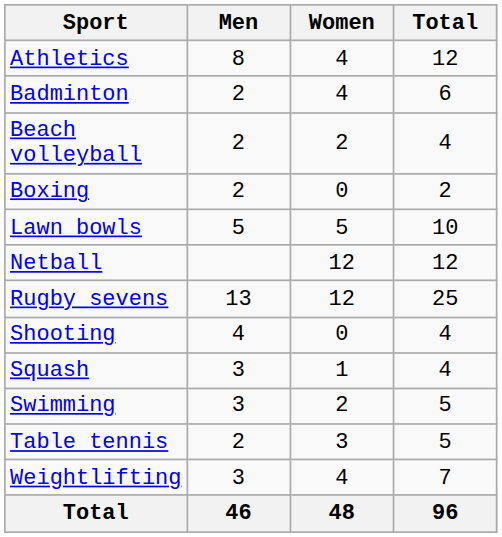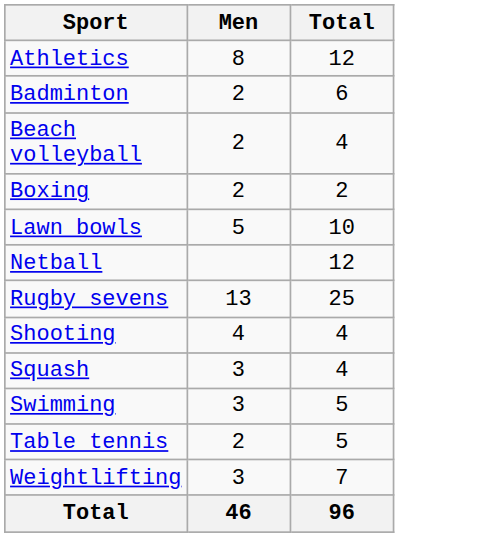- column: Women | 4 | 4 | 2 | 0 | 5 | 12 | 12 | 0 | 1 | 2 | 3 | 4 | 48
